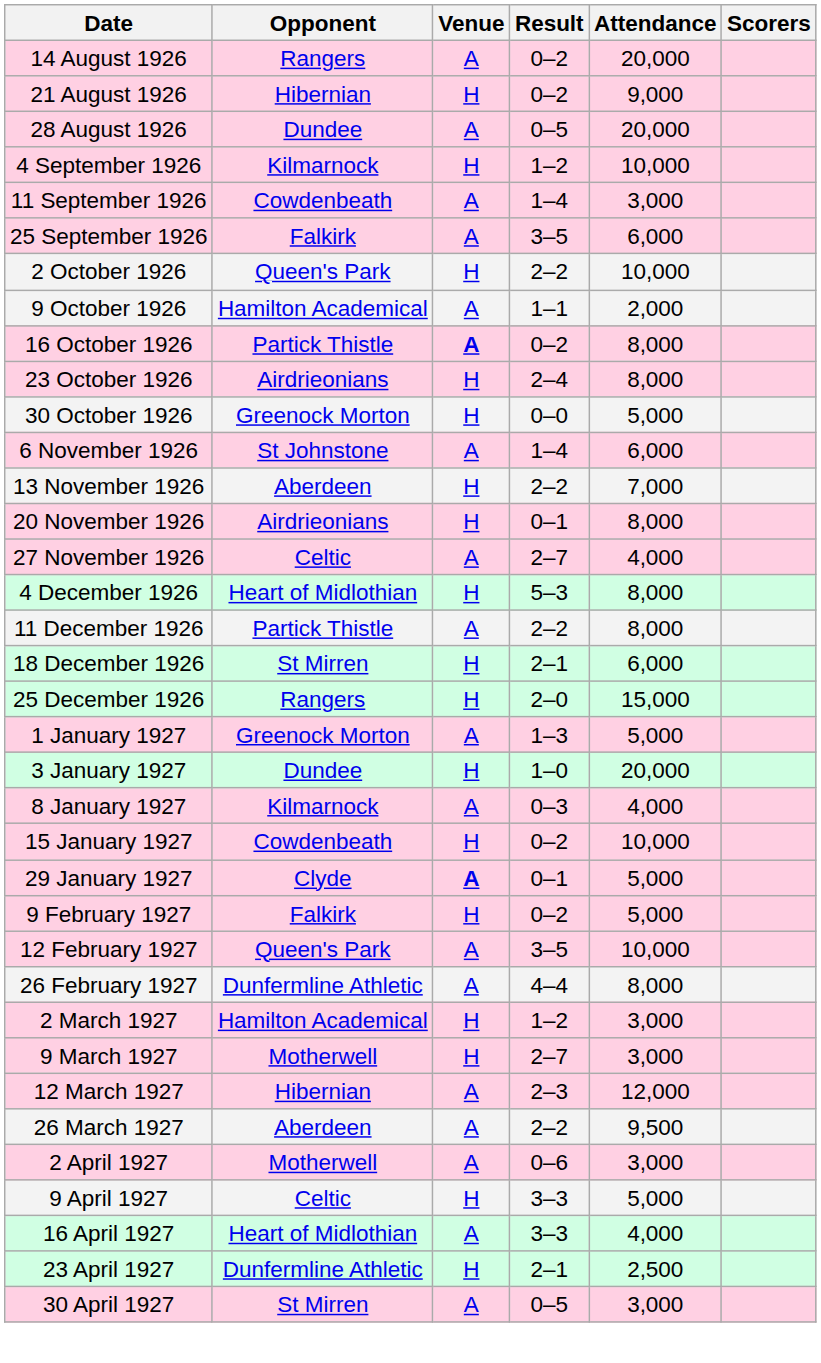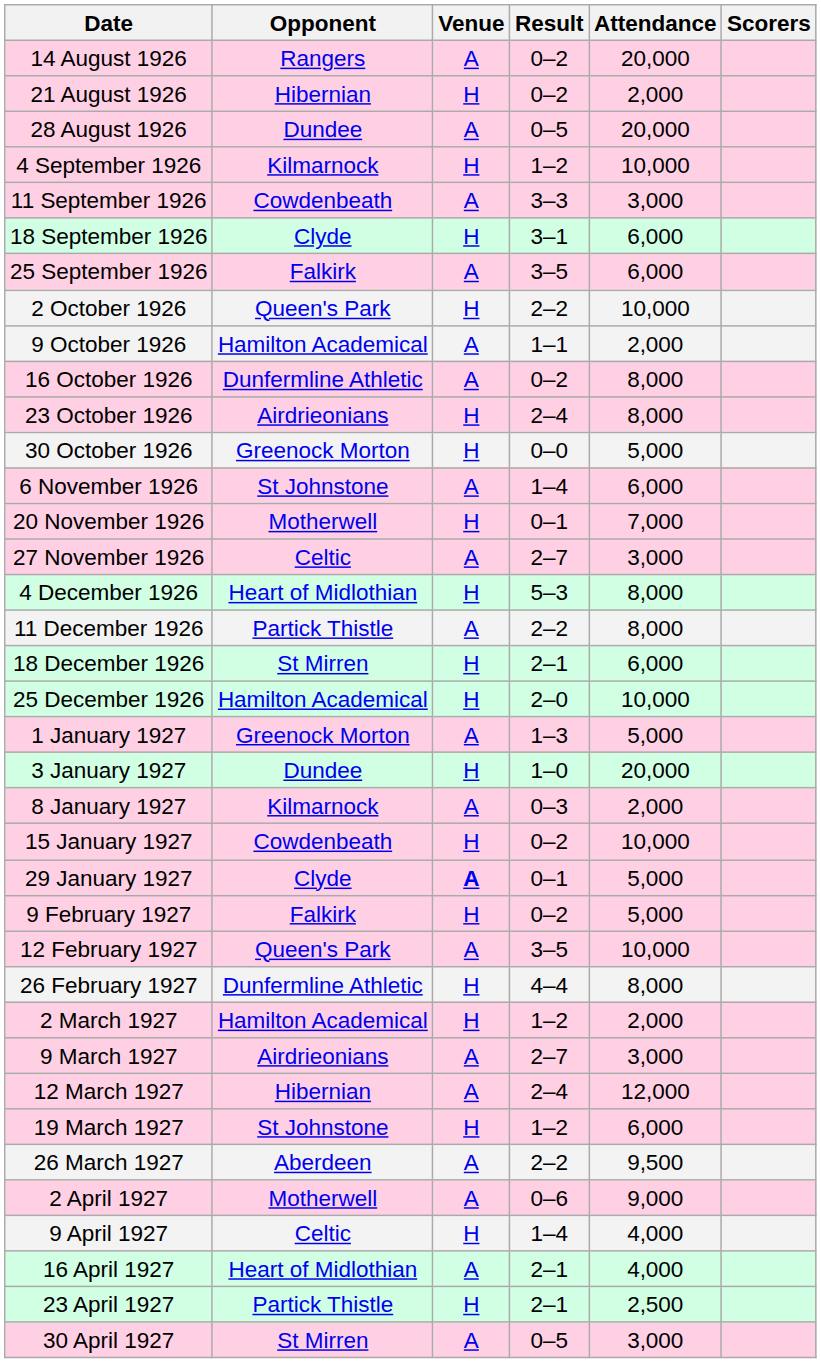21 August 1926 | Attendance: 9,000 -> 2,000
11 September 1926 | Result: 1–4 -> 3–3
+ row: 18 September 1926 | Clyde | H | 3–1 | 6,000
16 October 1926 | Opponent: Partick Thistle -> Dunfermline Athletic
16 October 1926 | Venue: bold -> normal
- row: 13 November 1926 | Aberdeen | H | 2–2 | 7,000
20 November 1926 | Opponent: Airdrieonians -> Motherwell
20 November 1926 | Attendance: 8,000 -> 7,000
27 November 1926 | Attendance: 4,000 -> 3,000
25 December 1926 | Opponent: Rangers -> Hamilton Academical
25 December 1926 | Attendance: 15,000 -> 10,000
8 January 1927 | Attendance: 4,000 -> 2,000
26 February 1927 | Venue: A -> H
2 March 1927 | Attendance: 3,000 -> 2,000
9 March 1927 | Opponent: Motherwell -> Airdrieonians
9 March 1927 | Venue: H -> A
12 March 1927 | Result: 2–3 -> 2–4
+ row: 19 March 1927 | St Johnstone | H | 1–2 | 6,000
2 April 1927 | Attendance: 3,000 -> 9,000
9 April 1927 | Result: 3–3 -> 1–4
9 April 1927 | Attendance: 5,000 -> 4,000
16 April 1927 | Result: 3–3 -> 2–1
23 April 1927 | Opponent: Dunfermline Athletic -> Partick Thistle
